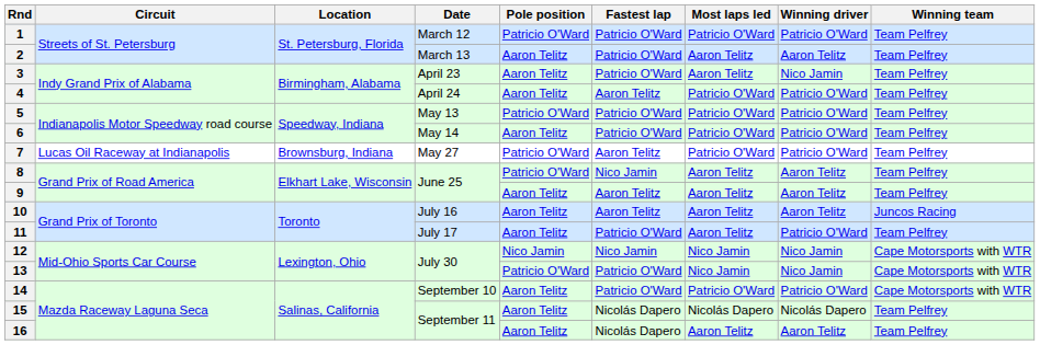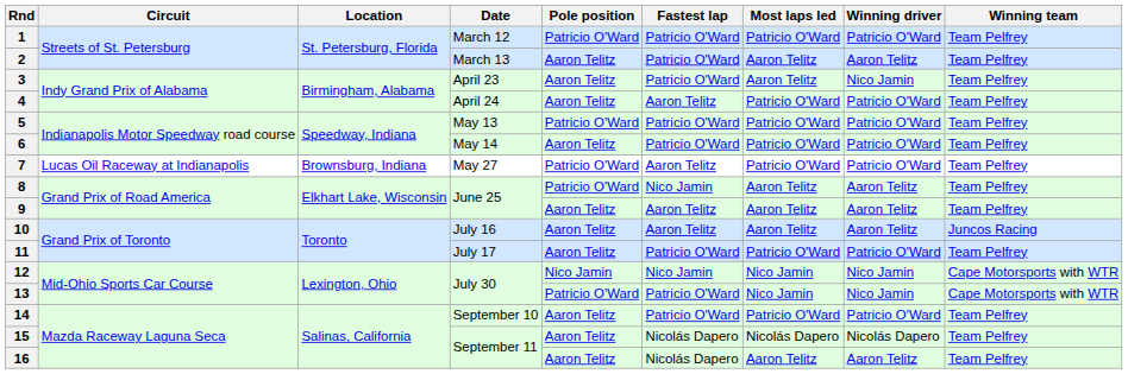11 | Most laps led: Aaron Telitz -> Patricio O'Ward
14 | Winning team: Cape Motorsports with WTR -> Team Pelfrey
